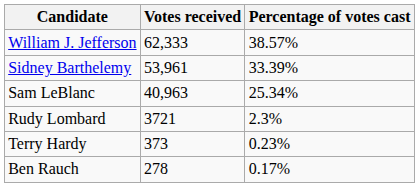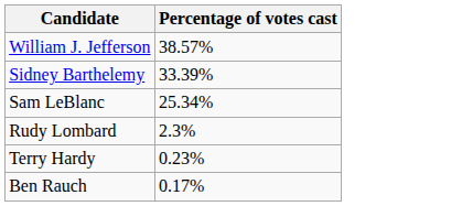- column: Votes received | 62,333 | 53,961 | 40,963 | 3721 | 373 | 278
